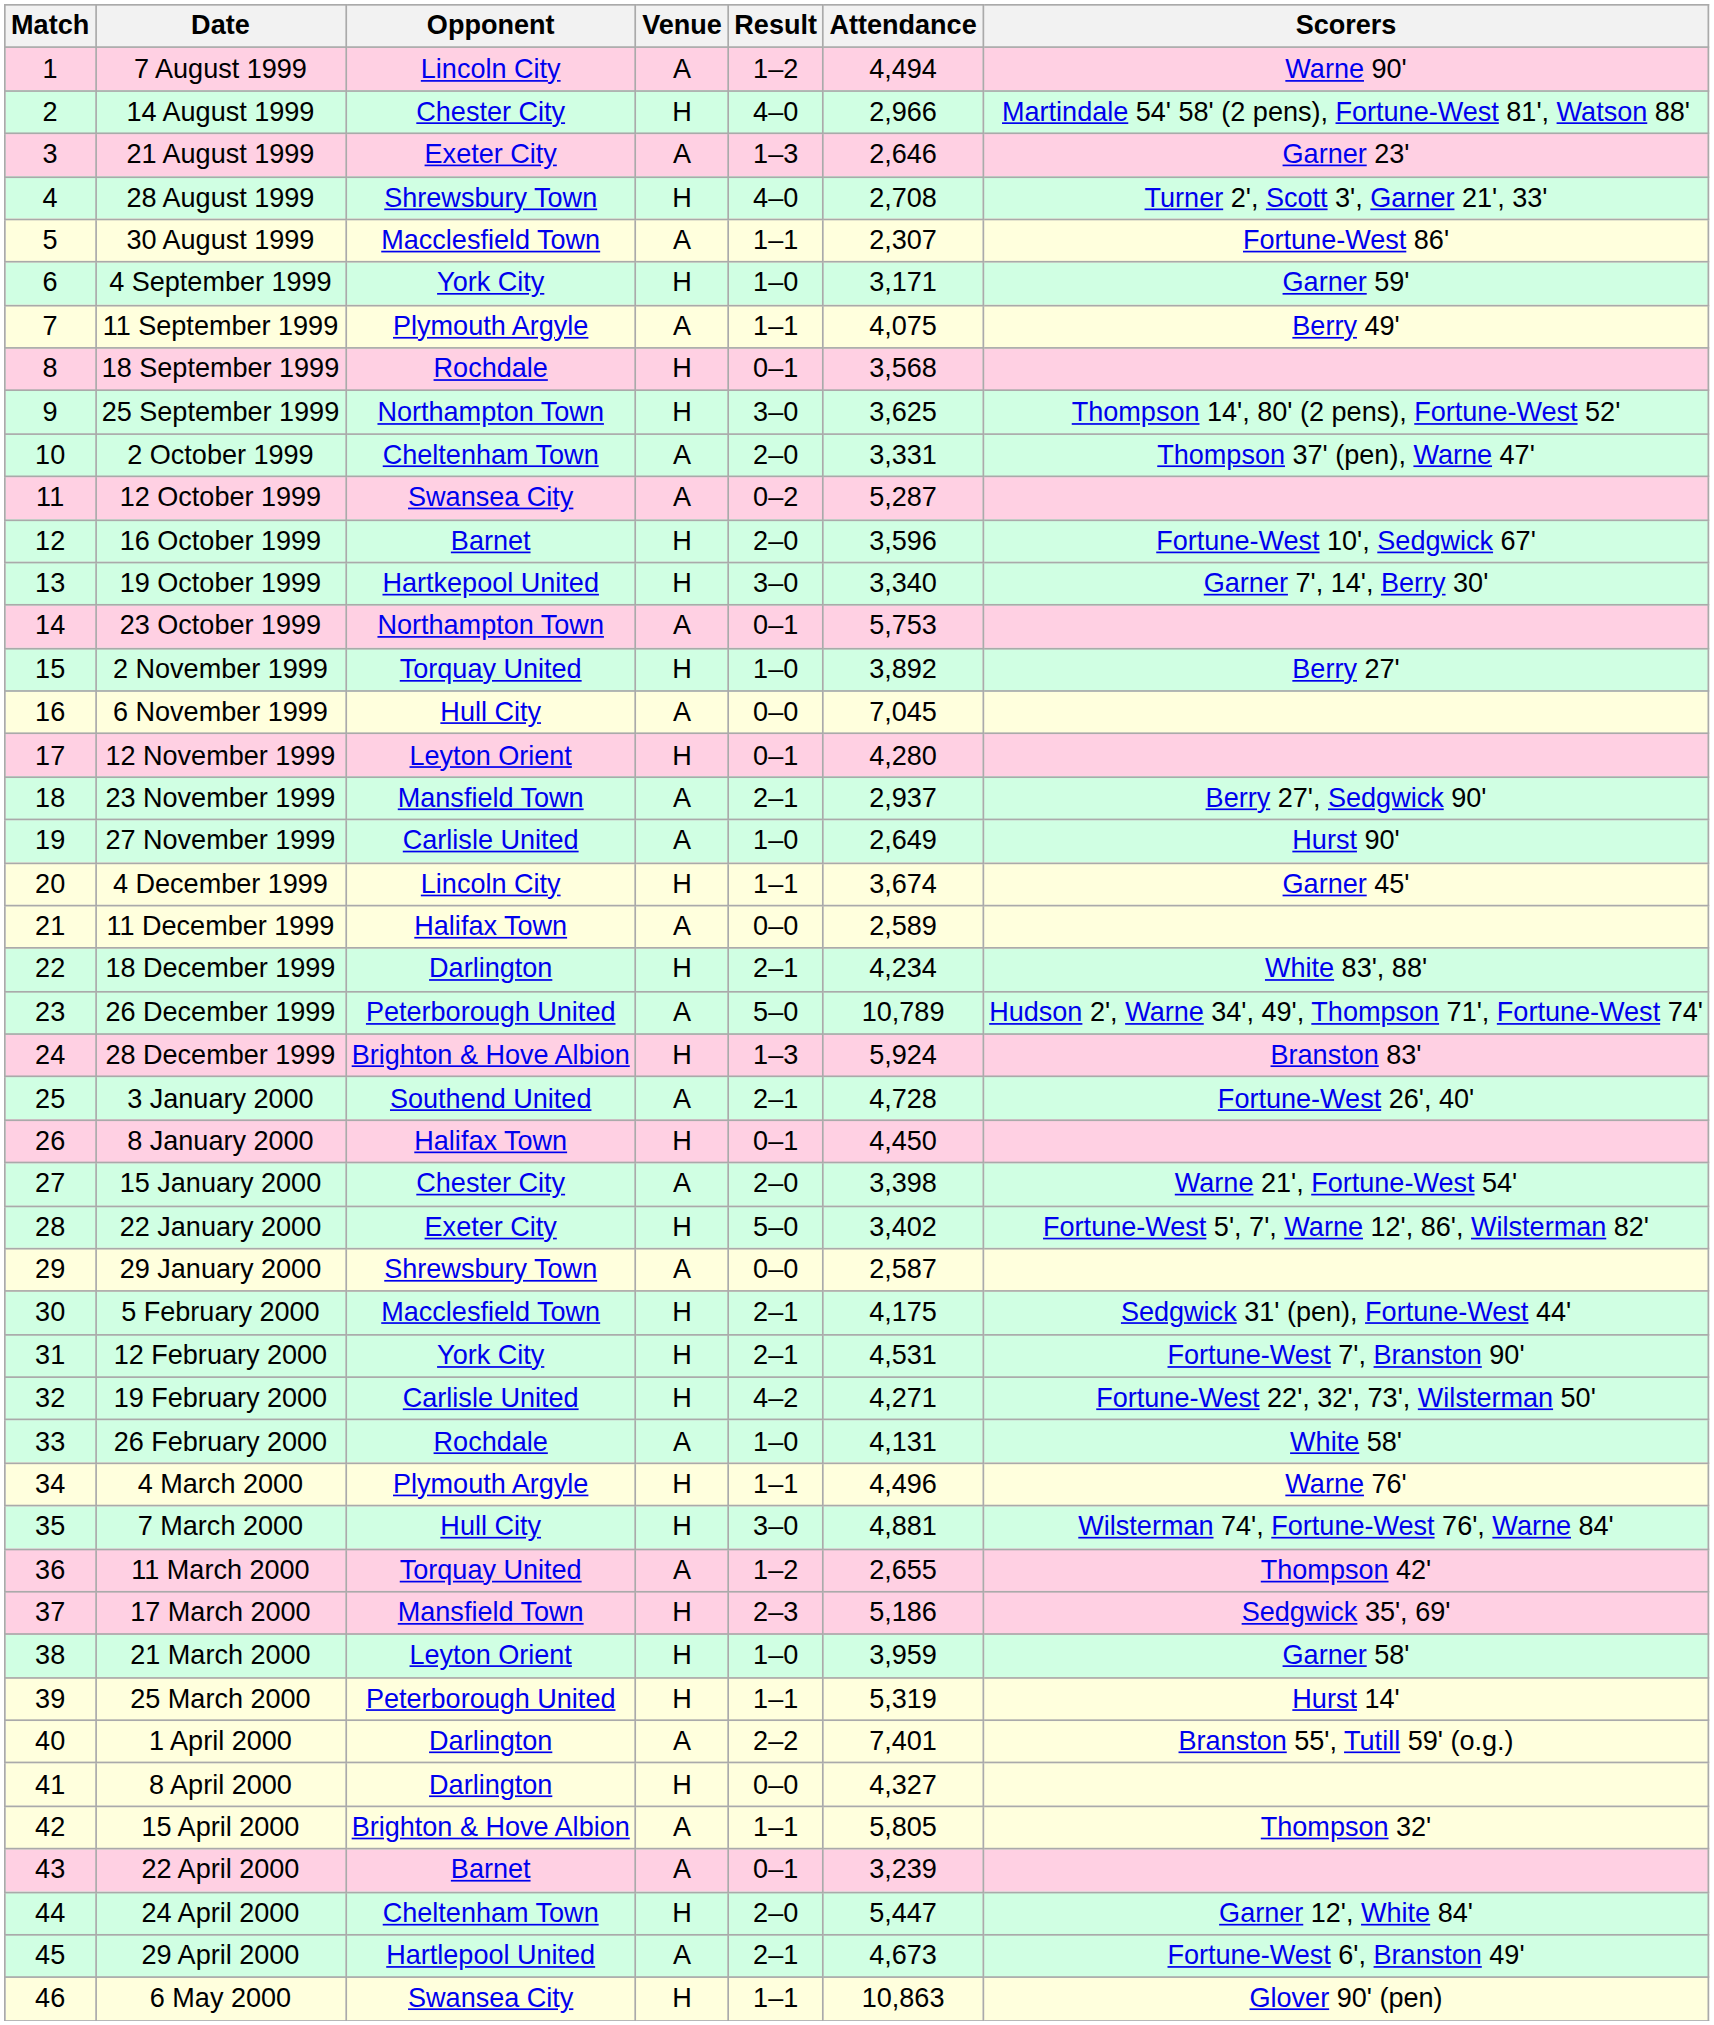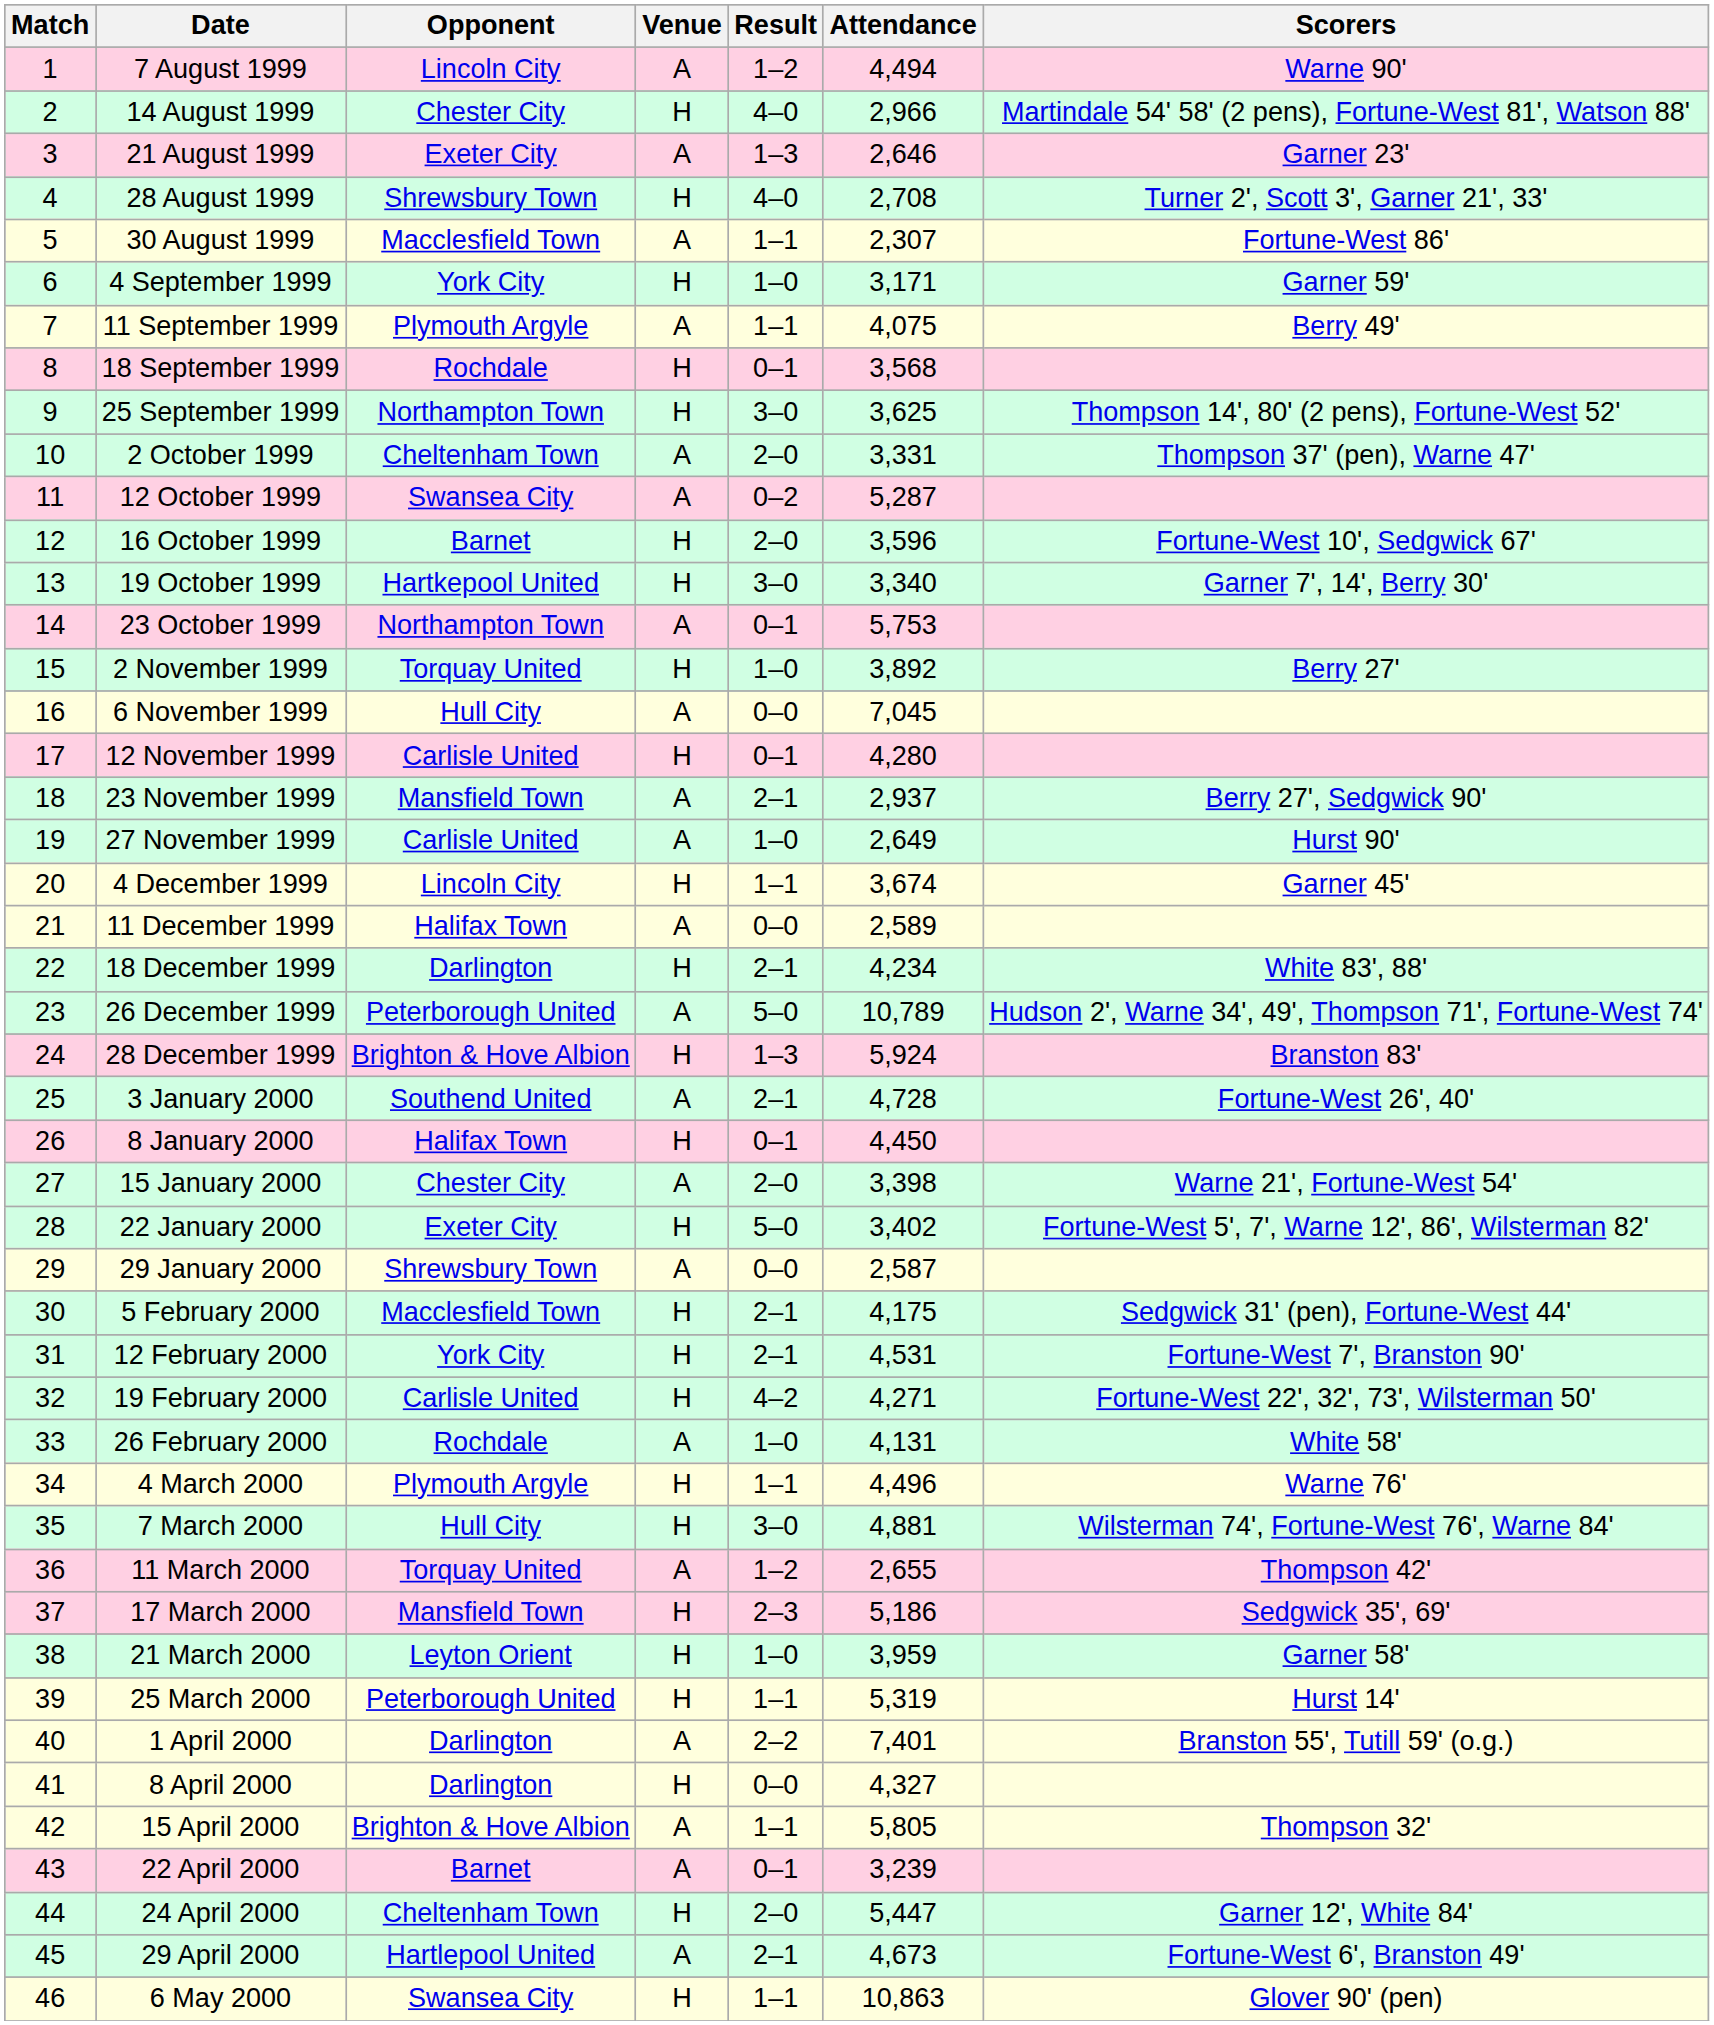12 November 1999 | Opponent: Leyton Orient -> Carlisle United
